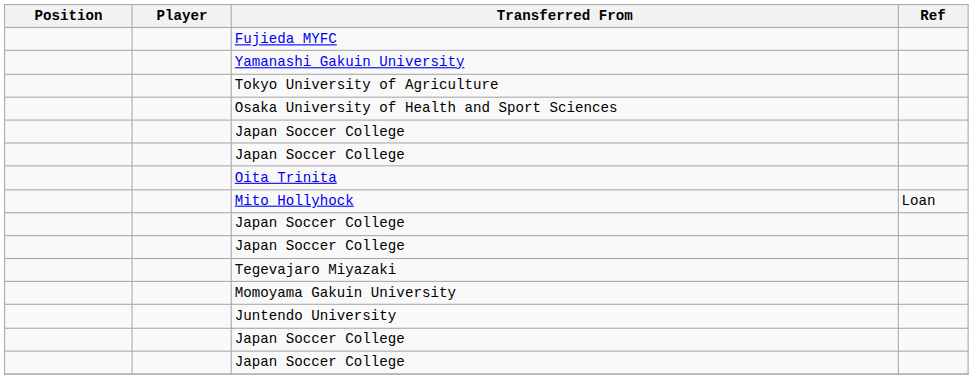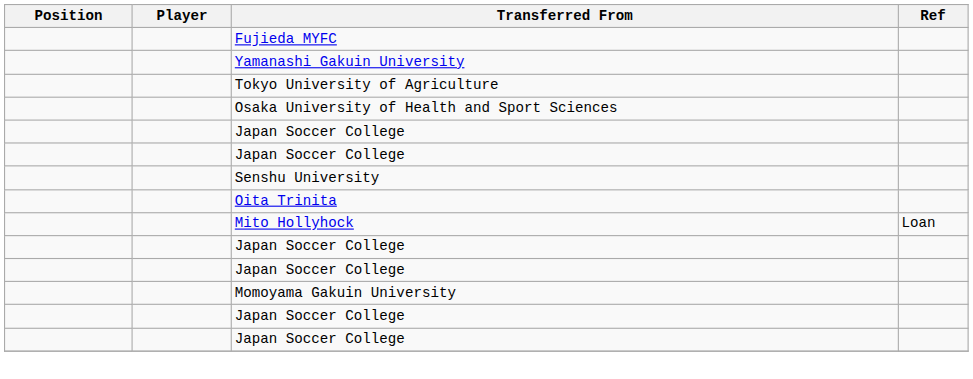+ row: Senshu University
- row: Tegevajaro Miyazaki
- row: Juntendo University
